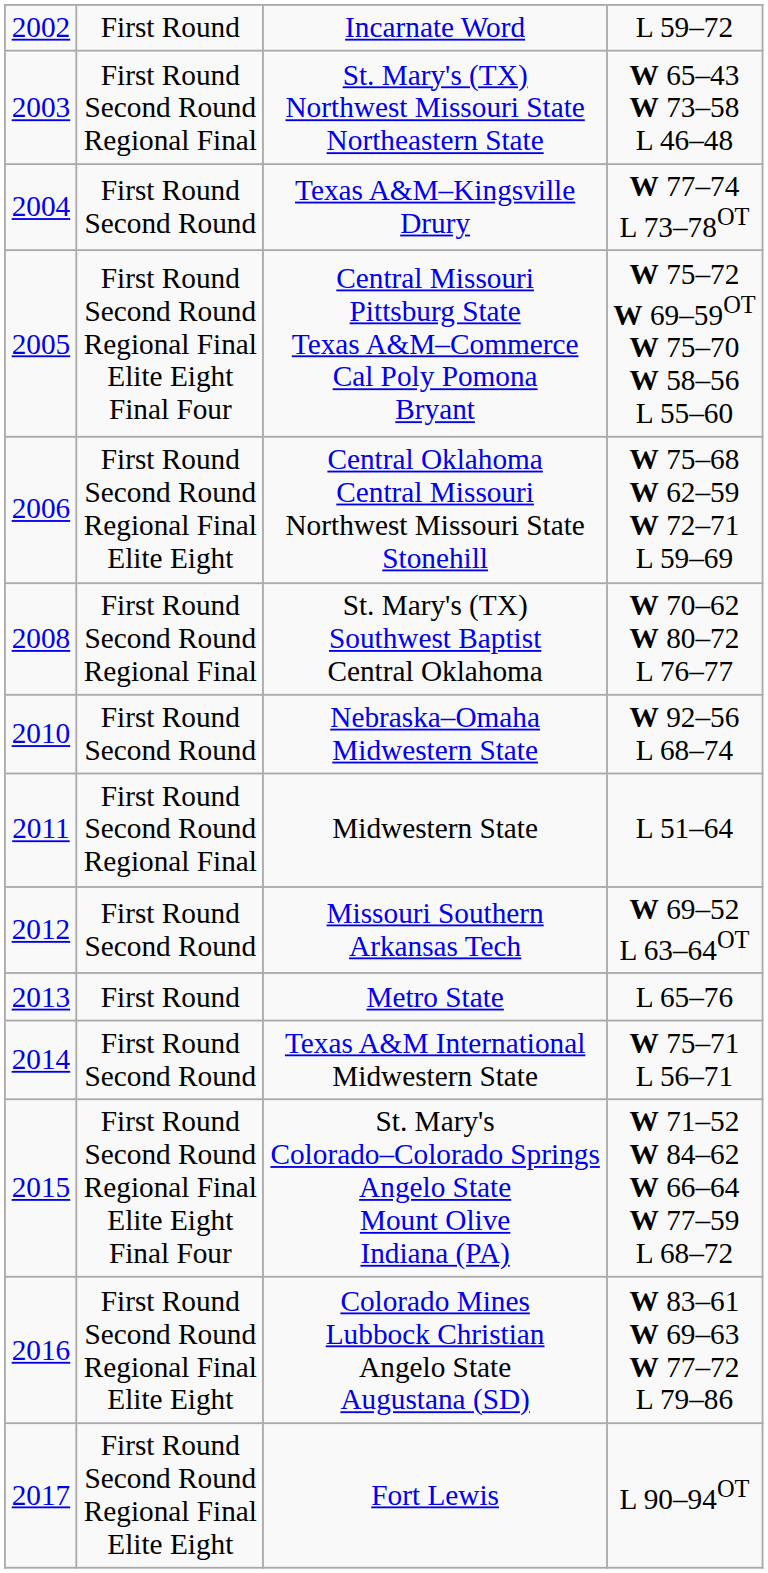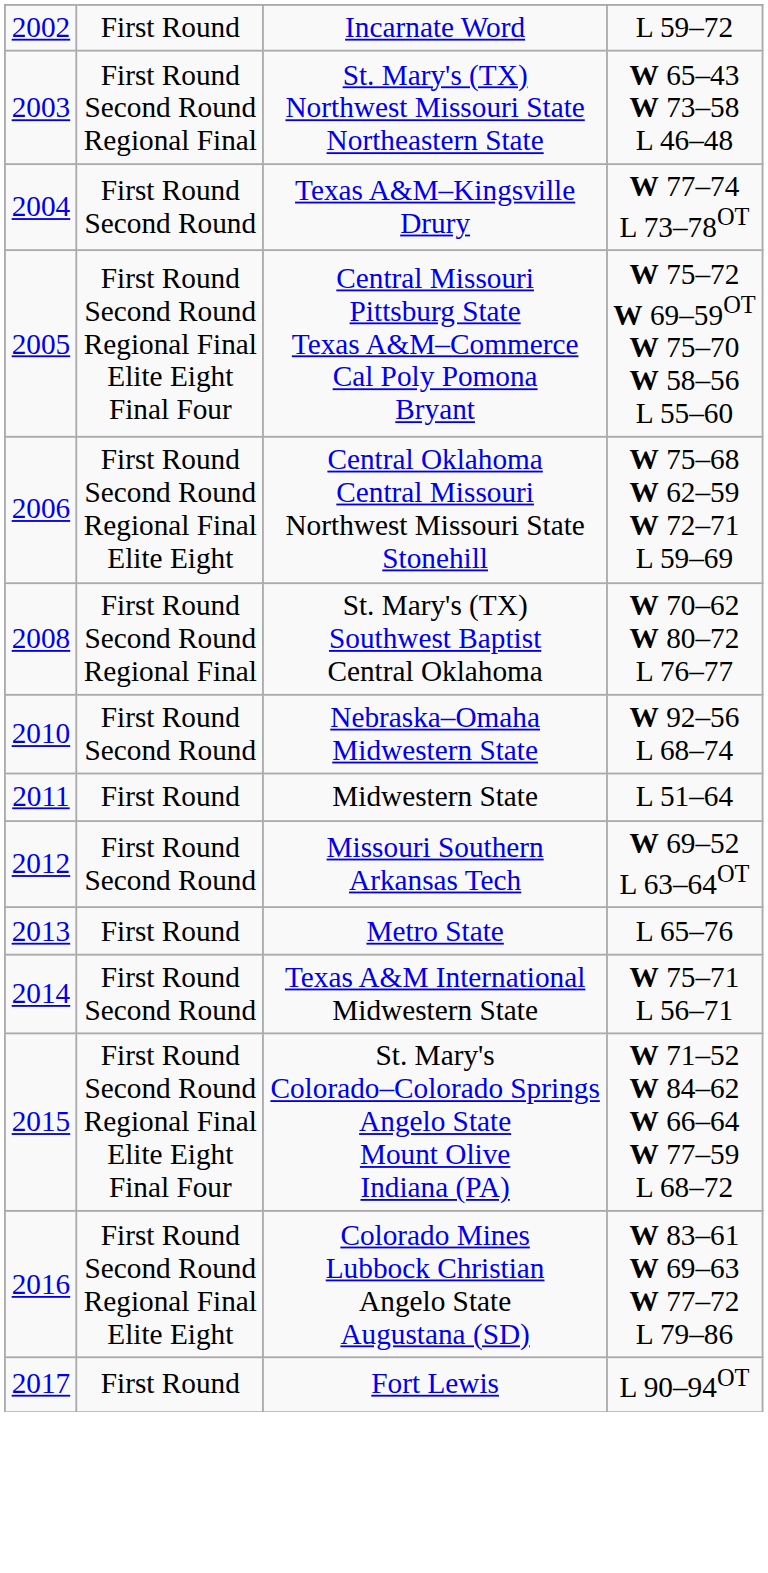Midwestern State | column 2: First Round Second Round Regional Final -> First Round
Fort Lewis | column 2: First Round Second Round Regional Final Elite Eight -> First Round
